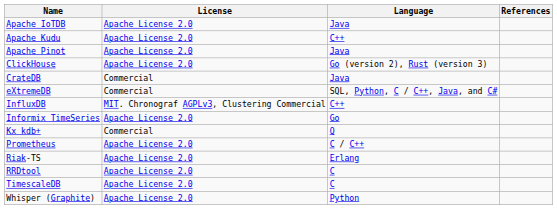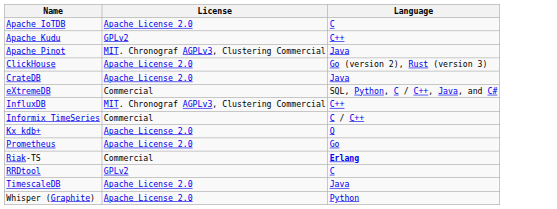- column: References
Apache IoTDB | Language: Java -> C
Apache Kudu | License: Apache License 2.0 -> GPLv2
Apache Pinot | License: Apache License 2.0 -> MIT. Chronograf AGPLv3, Clustering Commercial
CrateDB | License: Commercial -> Apache License 2.0
Informix TimeSeries | License: Apache License 2.0 -> Commercial
Informix TimeSeries | Language: Go -> C / C++
Kx kdb+ | License: Commercial -> Apache License 2.0
Prometheus | Language: C / C++ -> Go
Riak-TS | License: Apache License 2.0 -> Commercial
Riak-TS | Language: normal -> bold
RRDtool | License: Apache License 2.0 -> GPLv2
TimescaleDB | Language: C -> Java
